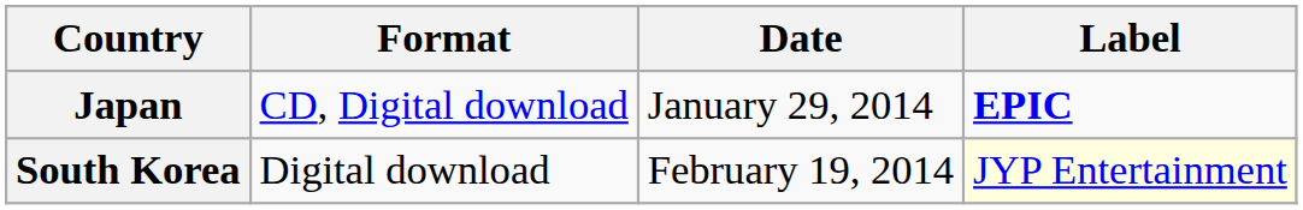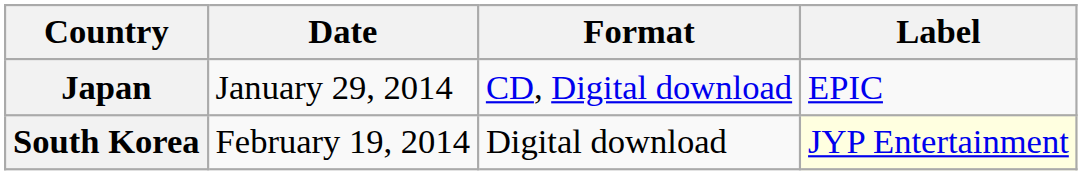columns swapped: Date <-> Format
Japan | Label: bold -> normal
